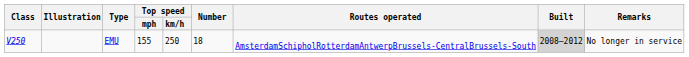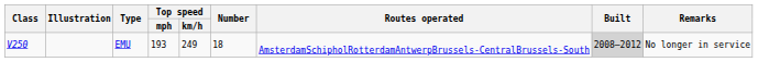EMU | Top speed / mph: 155 -> 193
EMU | Top speed / km/h: 250 -> 249
